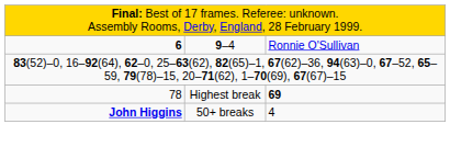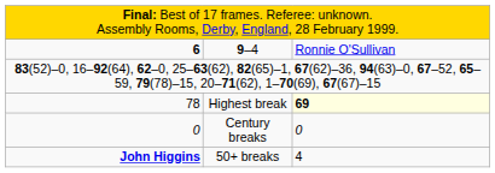Highest break | column 3: no background -> lightyellow background
+ row: 0 | Century breaks | 0
